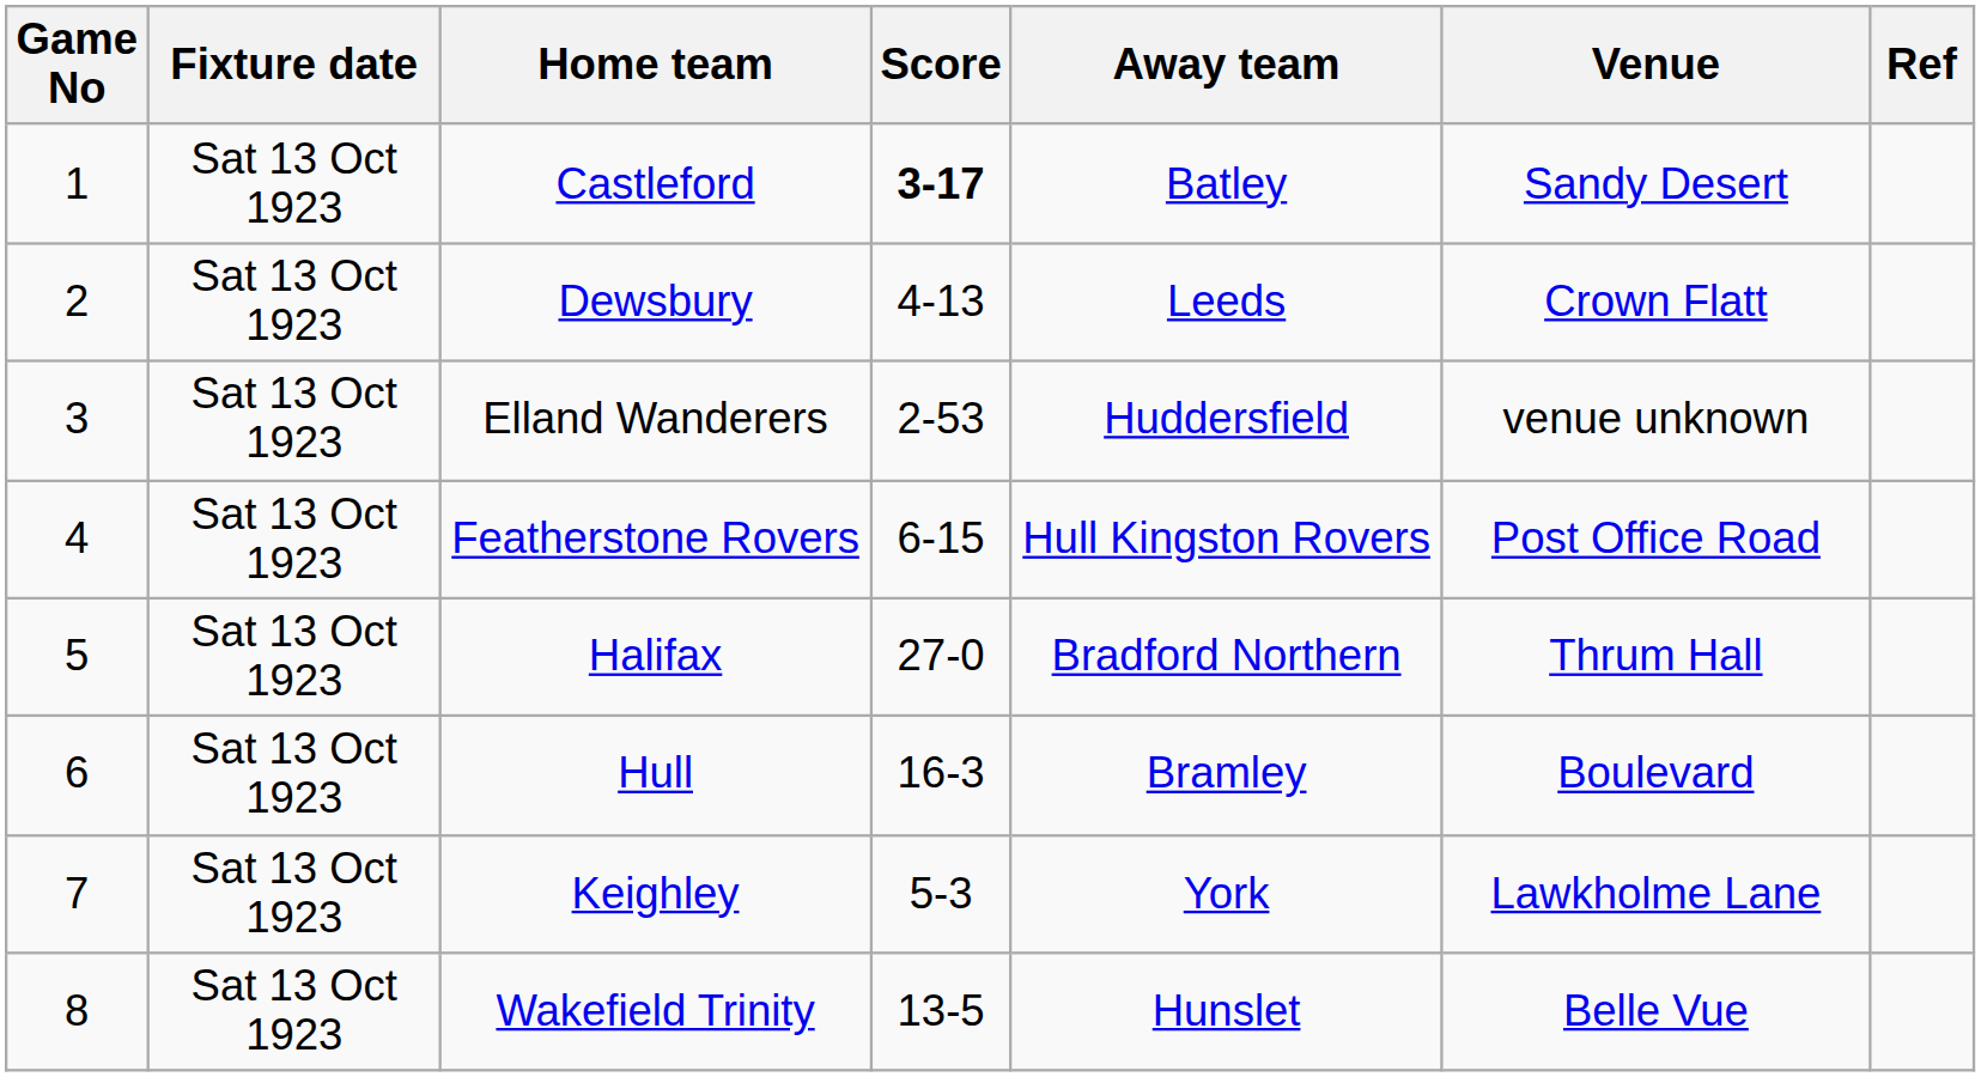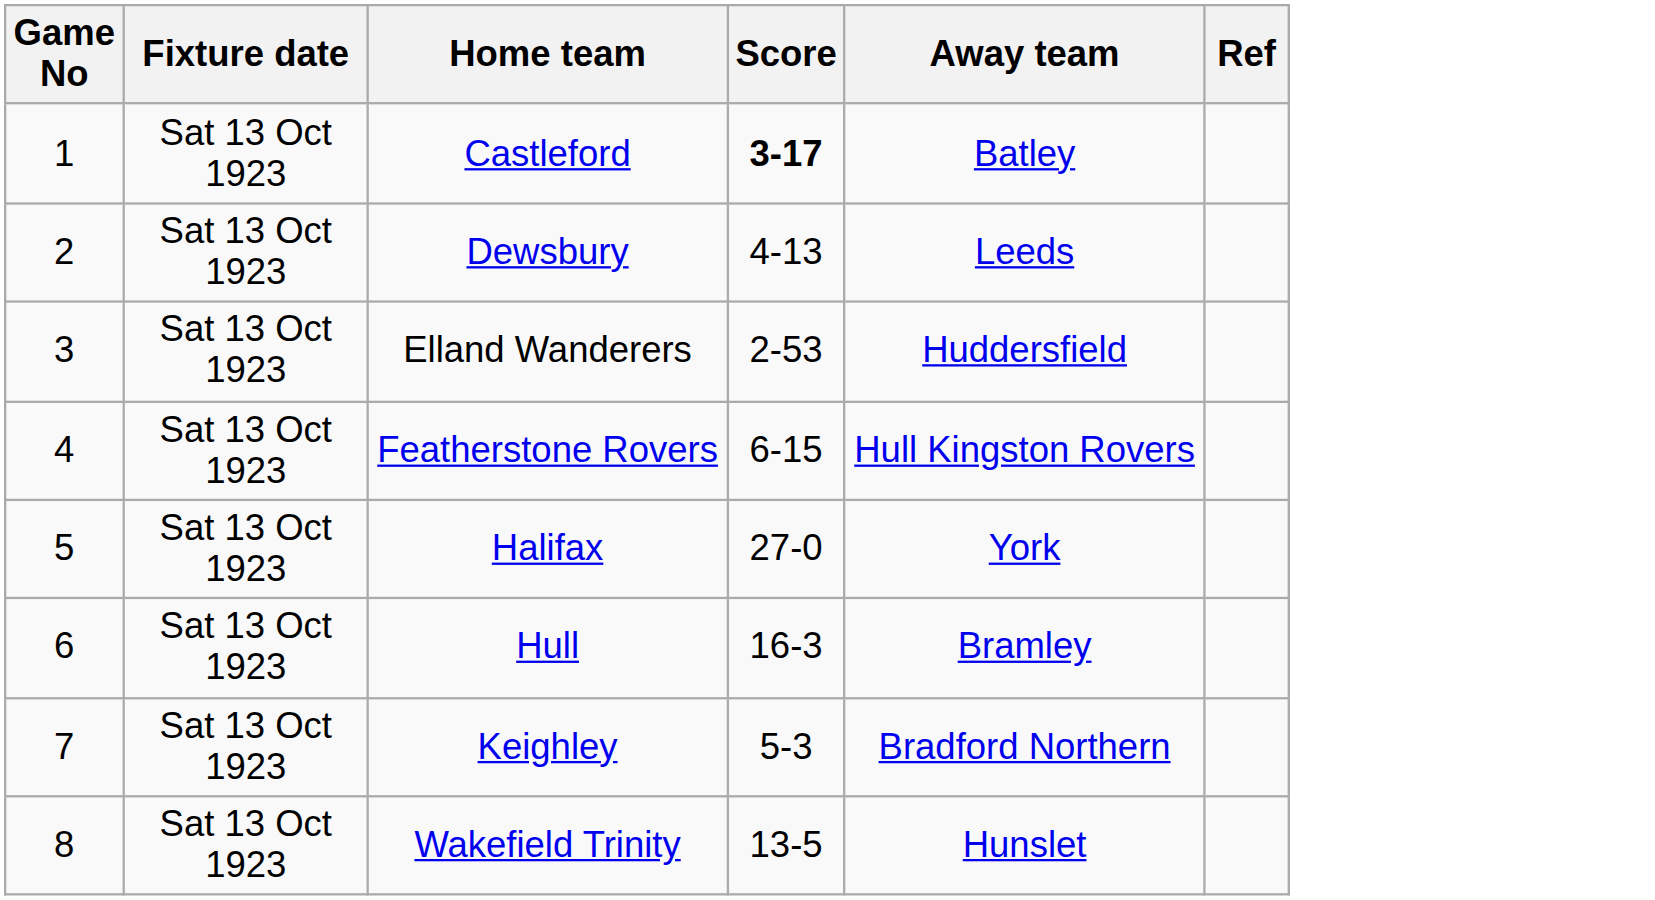- column: Venue | Sandy Desert | Crown Flatt | venue unknown | Post Office Road | Thrum Hall | Boulevard | Lawkholme Lane | Belle Vue
Halifax | Away team: Bradford Northern -> York
Keighley | Away team: York -> Bradford Northern
